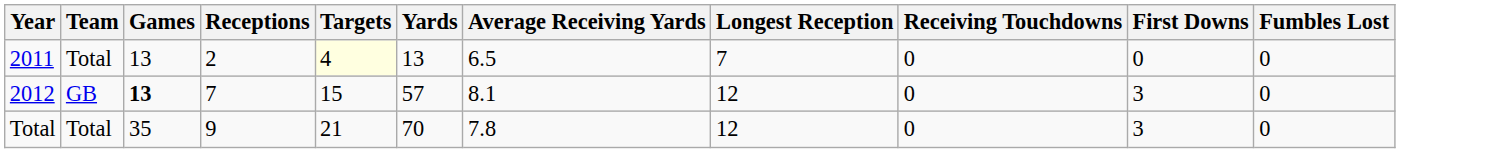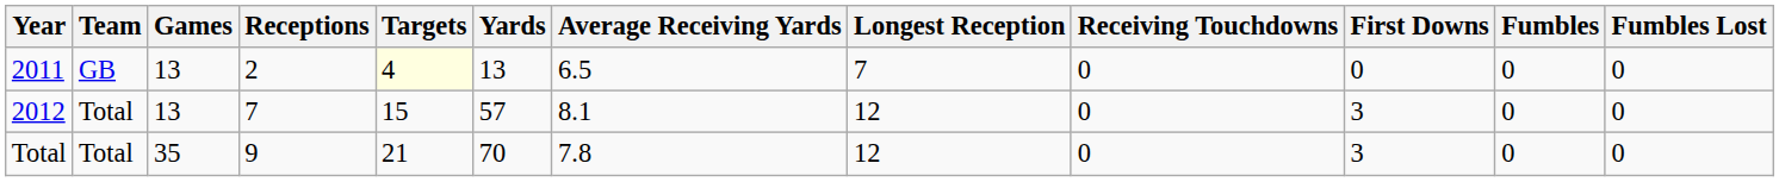+ column: Fumbles | 0 | 0 | 0
2011 | Team: Total -> GB
2012 | Team: GB -> Total
2012 | Games: bold -> normal
